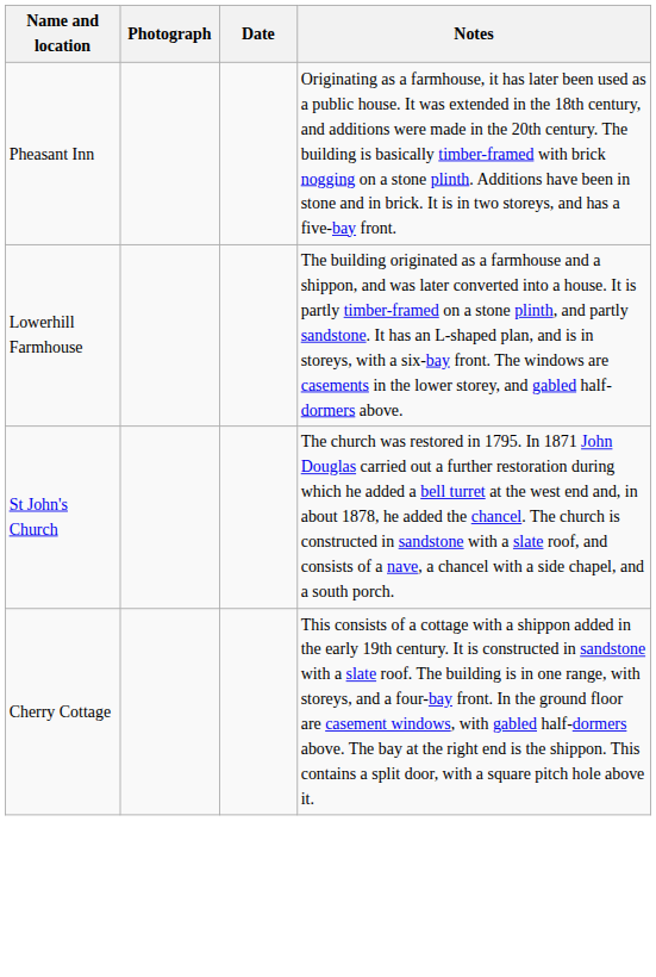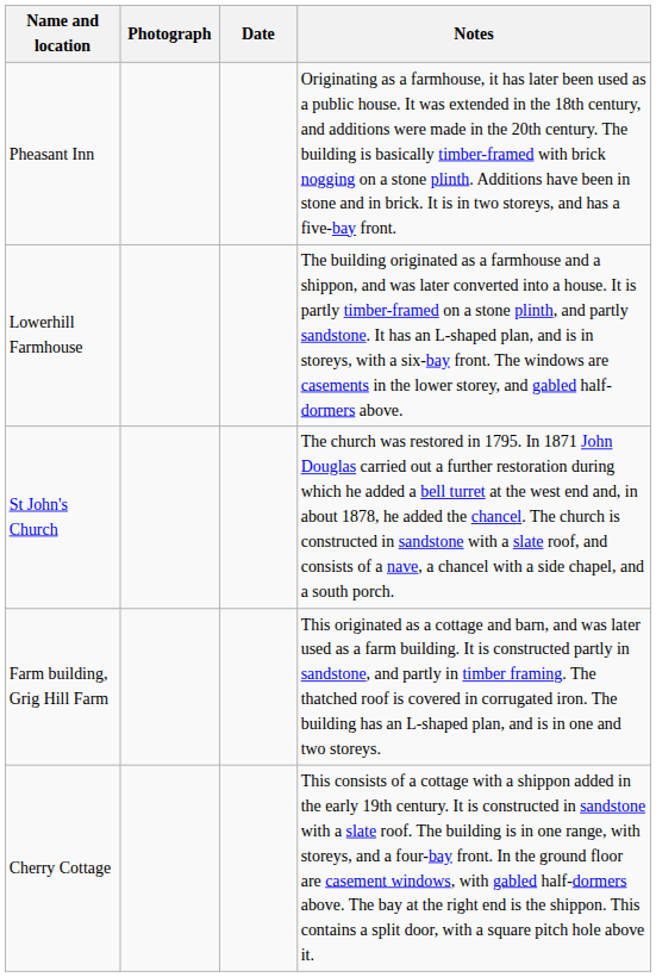+ row: Farm building, Grig Hill Farm | This originated as a cottage and barn, and was later used as a farm building. It is constructed partly in sandstone, and partly in timber framing. The thatched roof is covered in corrugated iron. The building has an L-shaped plan, and is in one and two storeys.
